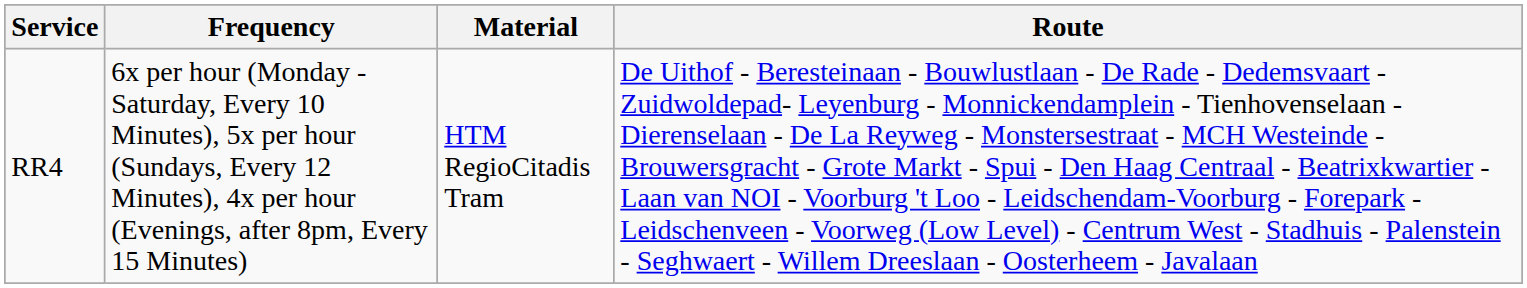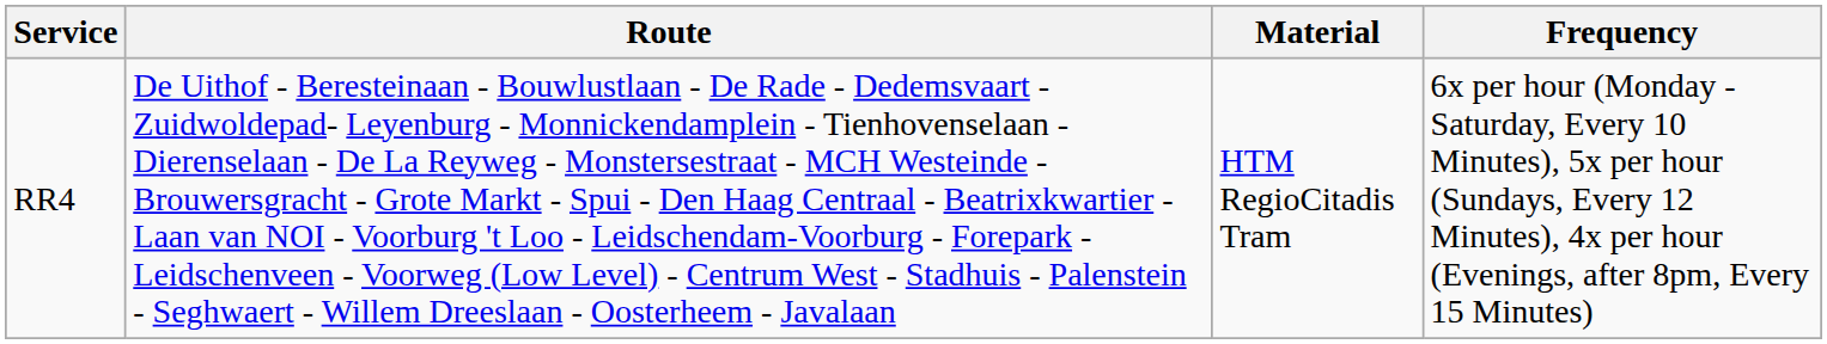columns swapped: Route <-> Frequency
